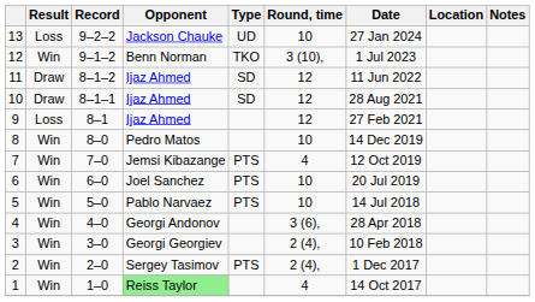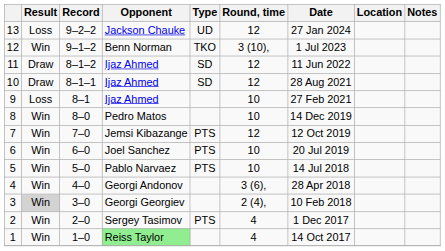13 | Round, time: 10 -> 12
9 | Round, time: 12 -> 10
7 | Round, time: 4 -> 12
3 | Result: no background -> lightgrey background
2 | Round, time: 2 (4), -> 4
